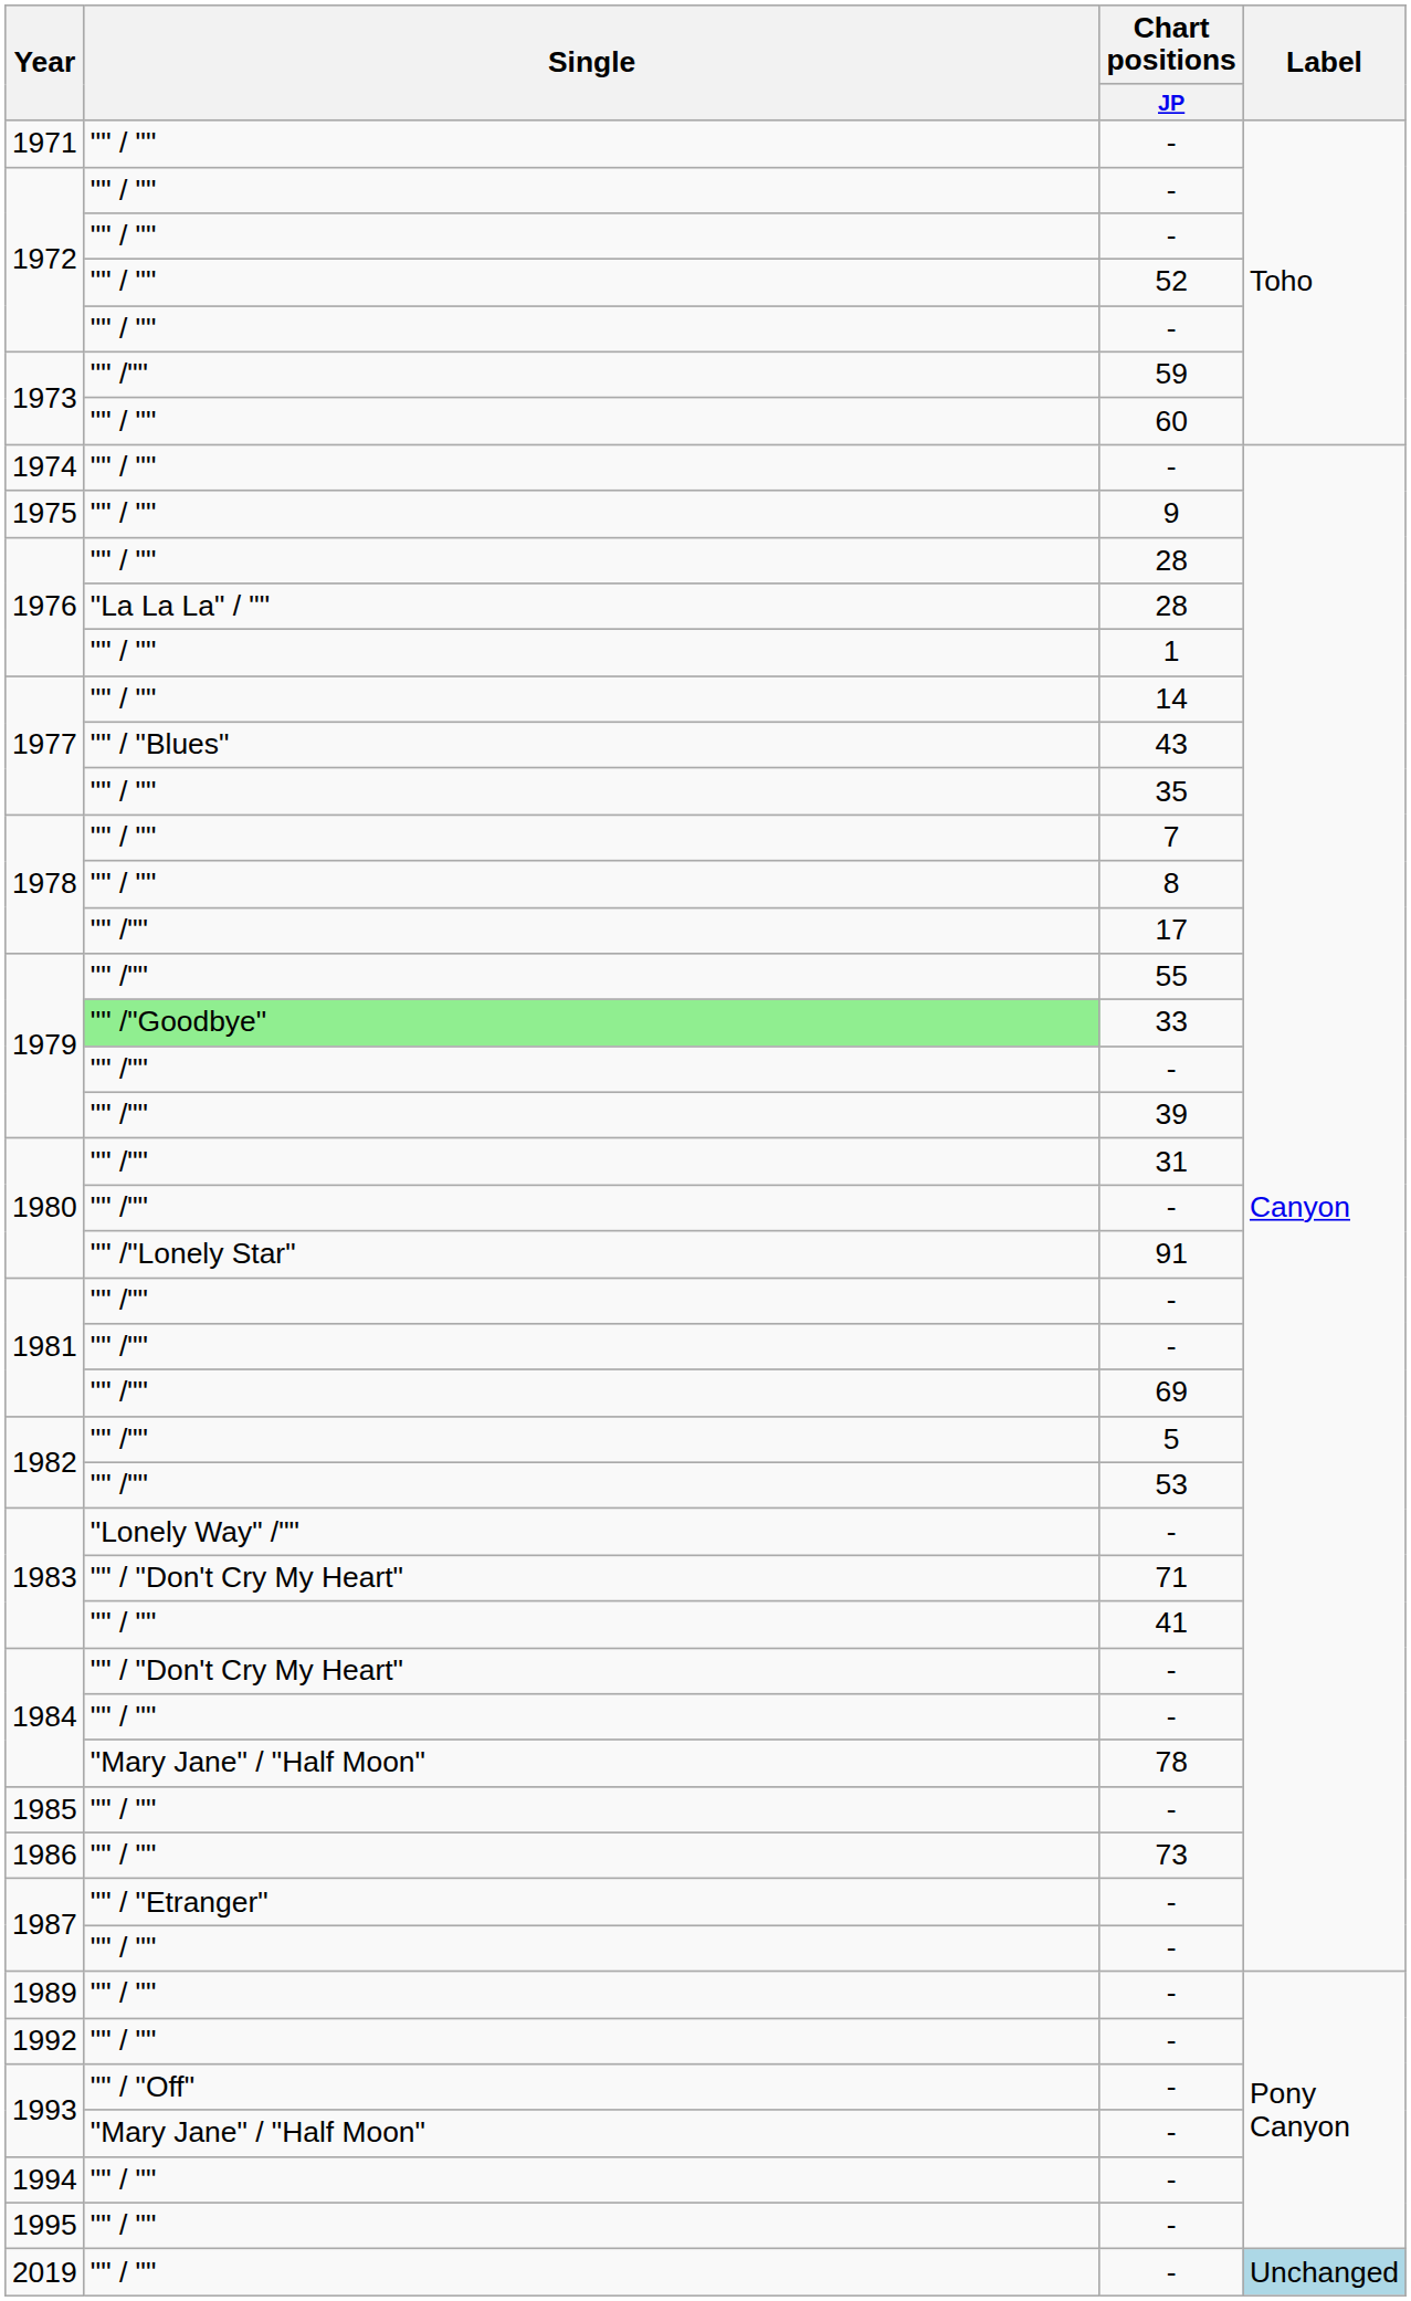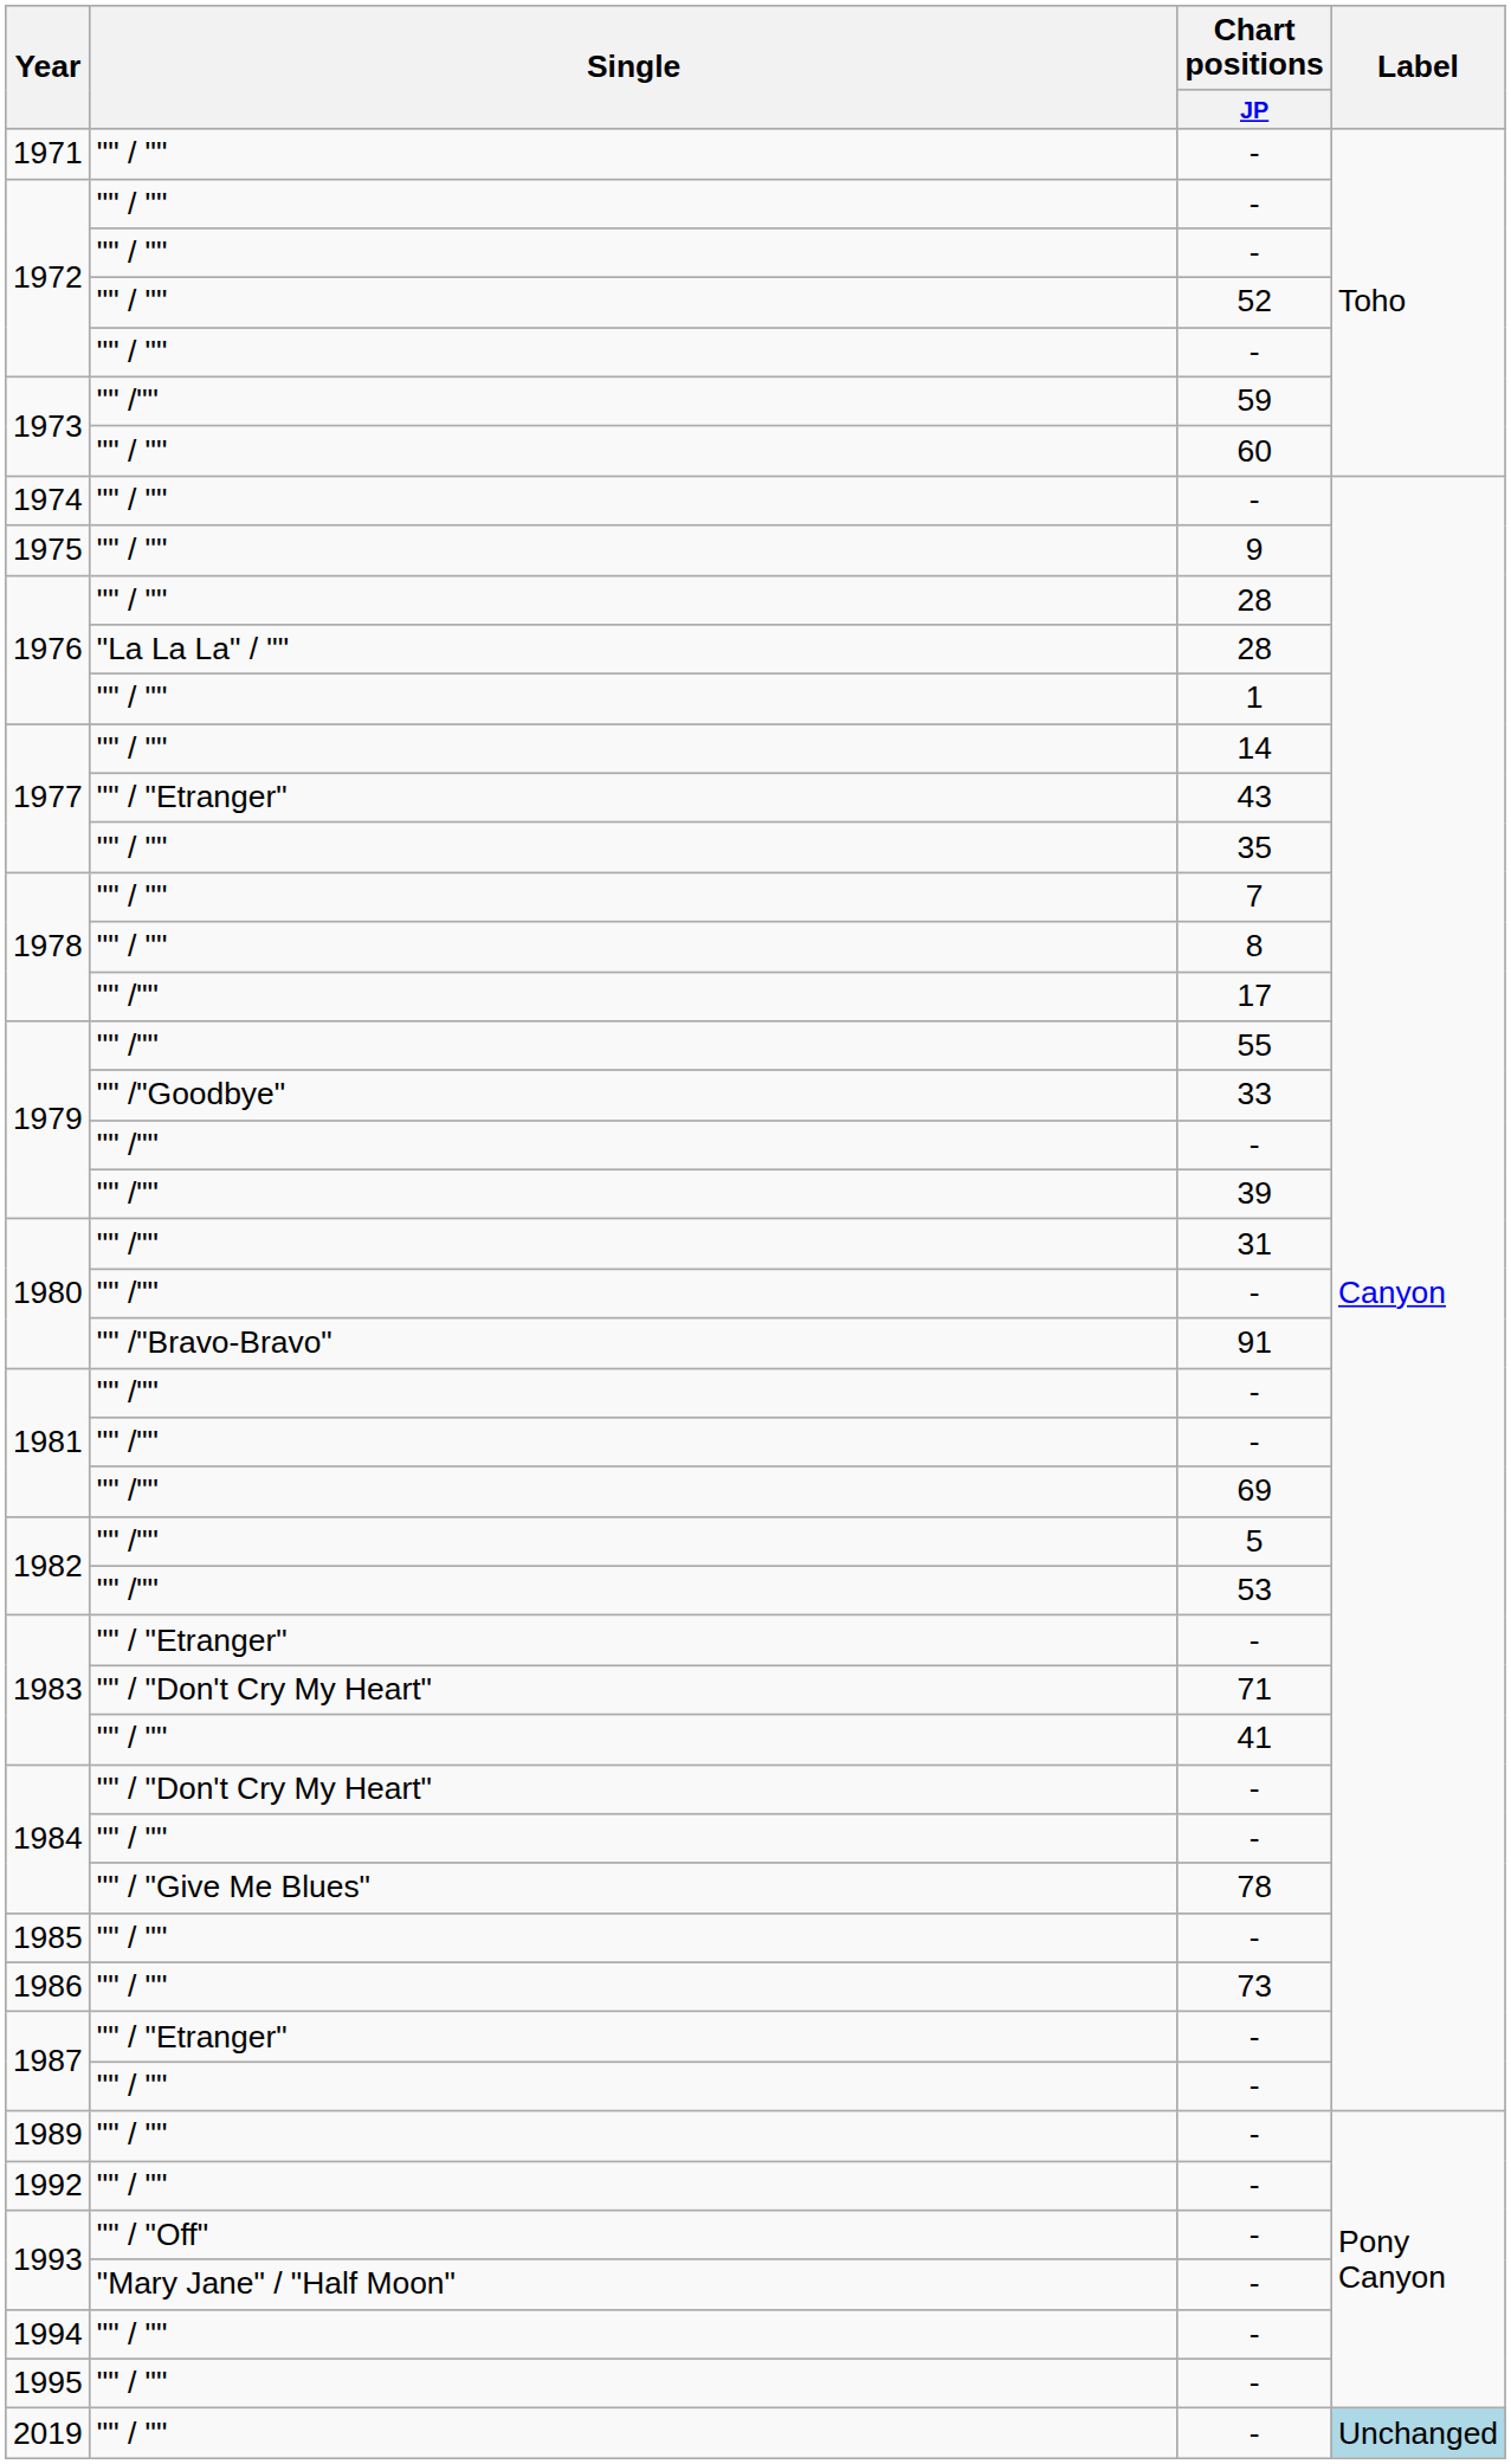43 | Single: "" / "Blues" -> "" / "Etranger"
33 | Single: lightgreen background -> no background
91 | Single: "" /"Lonely Star" -> "" /"Bravo-Bravo"
1983 / - | Single: "Lonely Way" /"" -> "" / "Etranger"
78 | Single: "Mary Jane" / "Half Moon" -> "" / "Give Me Blues"
